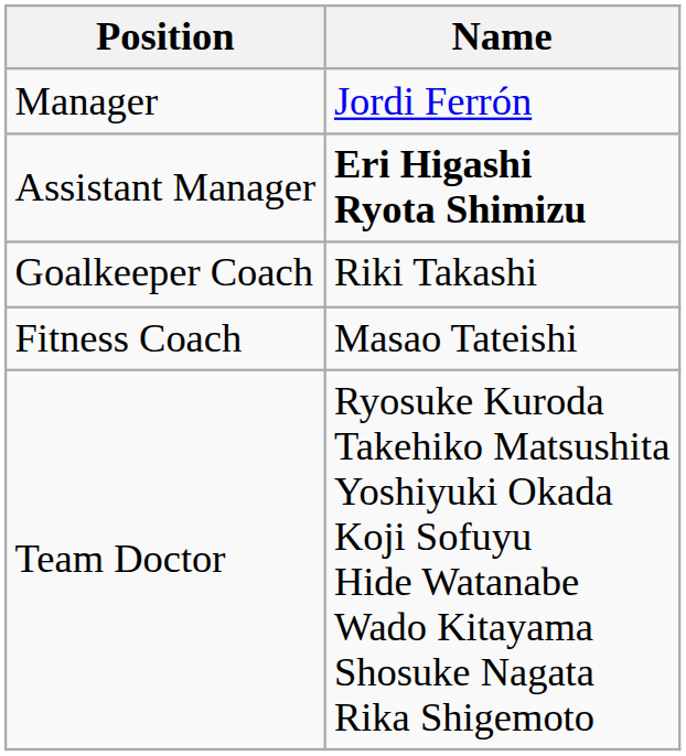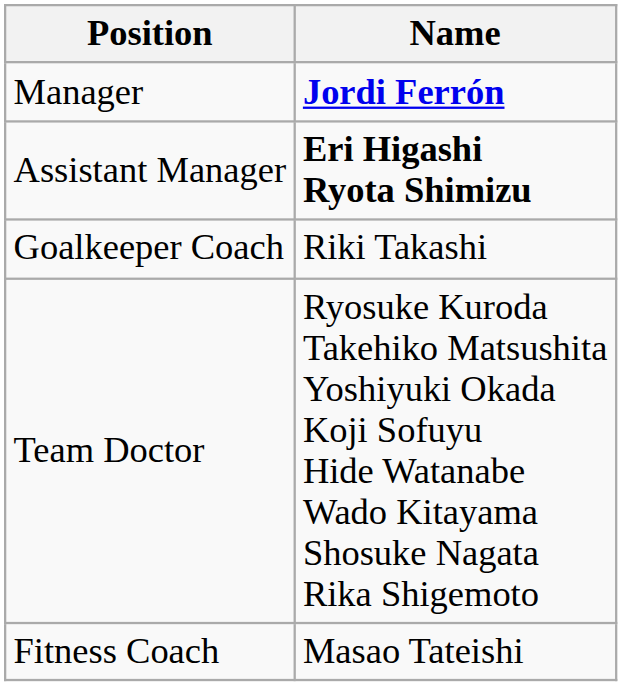Manager | Name: normal -> bold
rows swapped: Fitness Coach <-> Team Doctor
